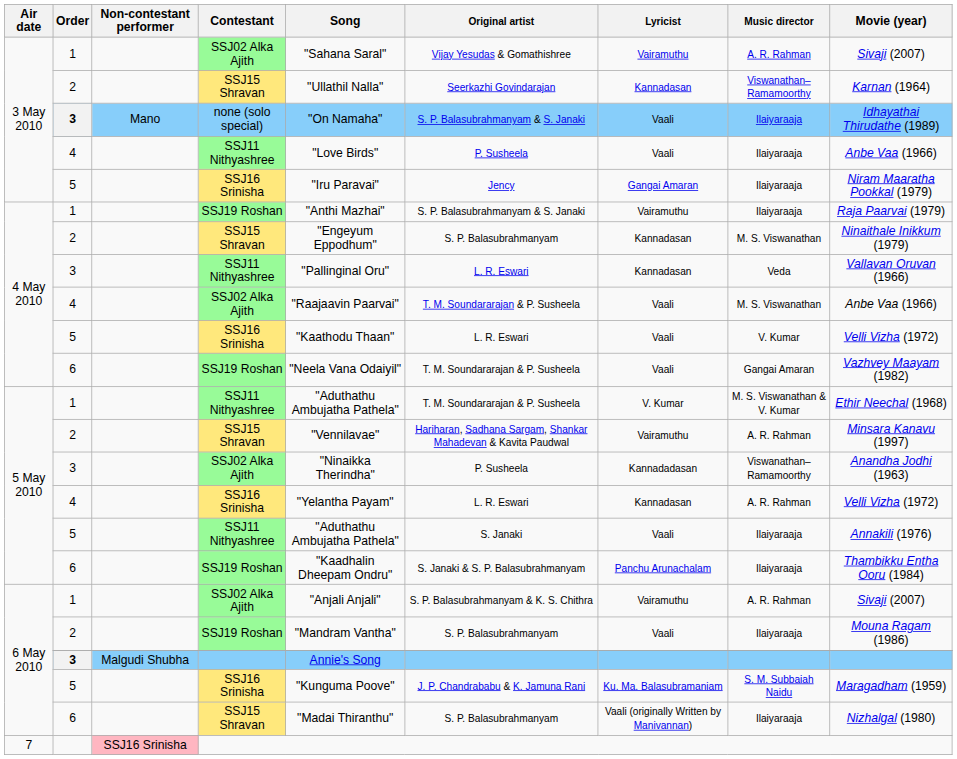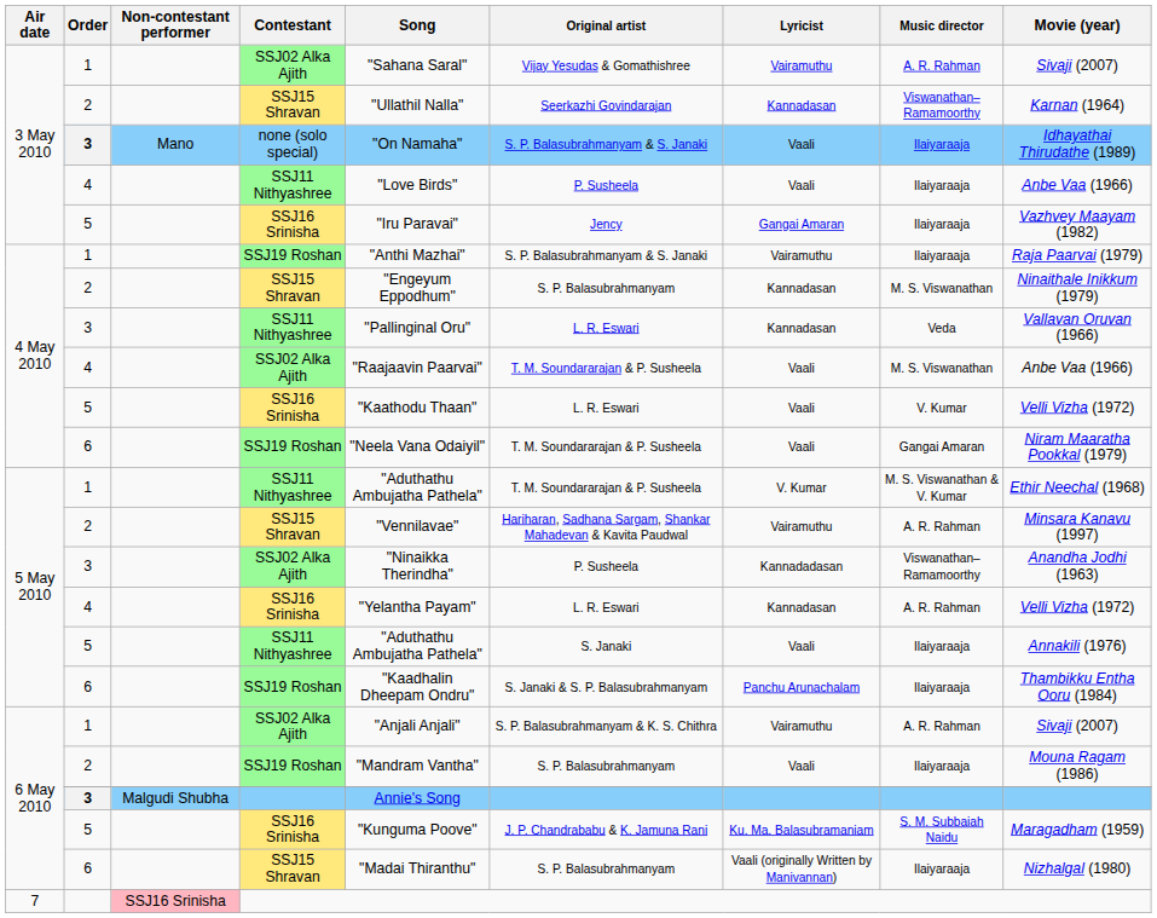3 May 2010 / 5 | Movie (year): Niram Maaratha Pookkal (1979) -> Vazhvey Maayam (1982)
4 May 2010 / 6 | Movie (year): Vazhvey Maayam (1982) -> Niram Maaratha Pookkal (1979)
